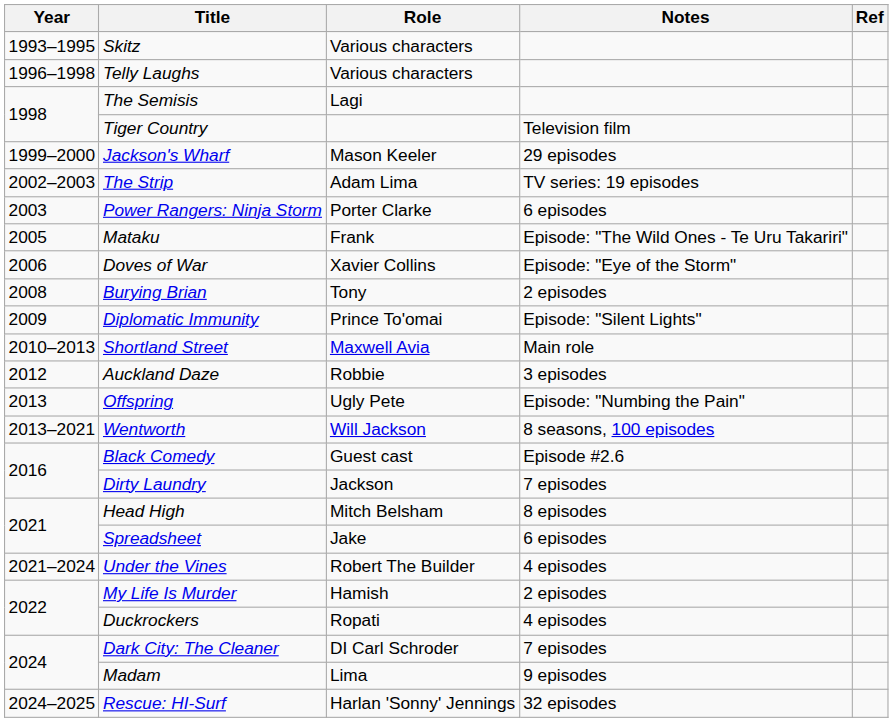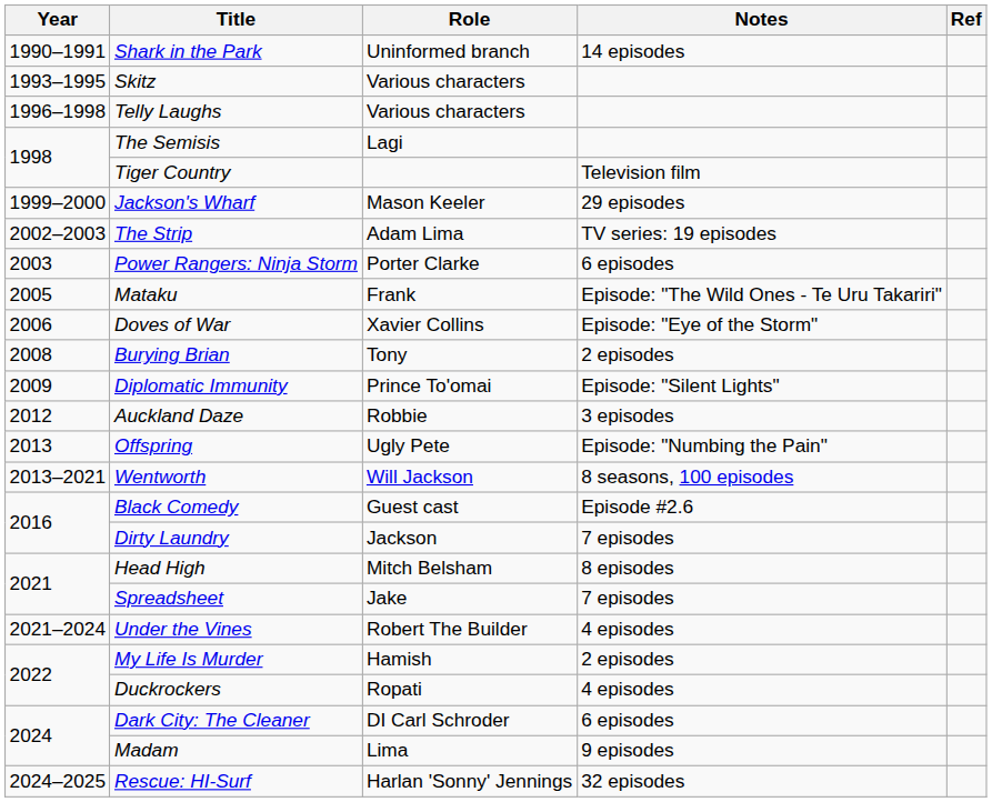+ row: 1990–1991 | Shark in the Park | Uninformed branch | 14 episodes
- row: 2010–2013 | Shortland Street | Maxwell Avia | Main role
Spreadsheet | Notes: 6 episodes -> 7 episodes
Dark City: The Cleaner | Notes: 7 episodes -> 6 episodes
